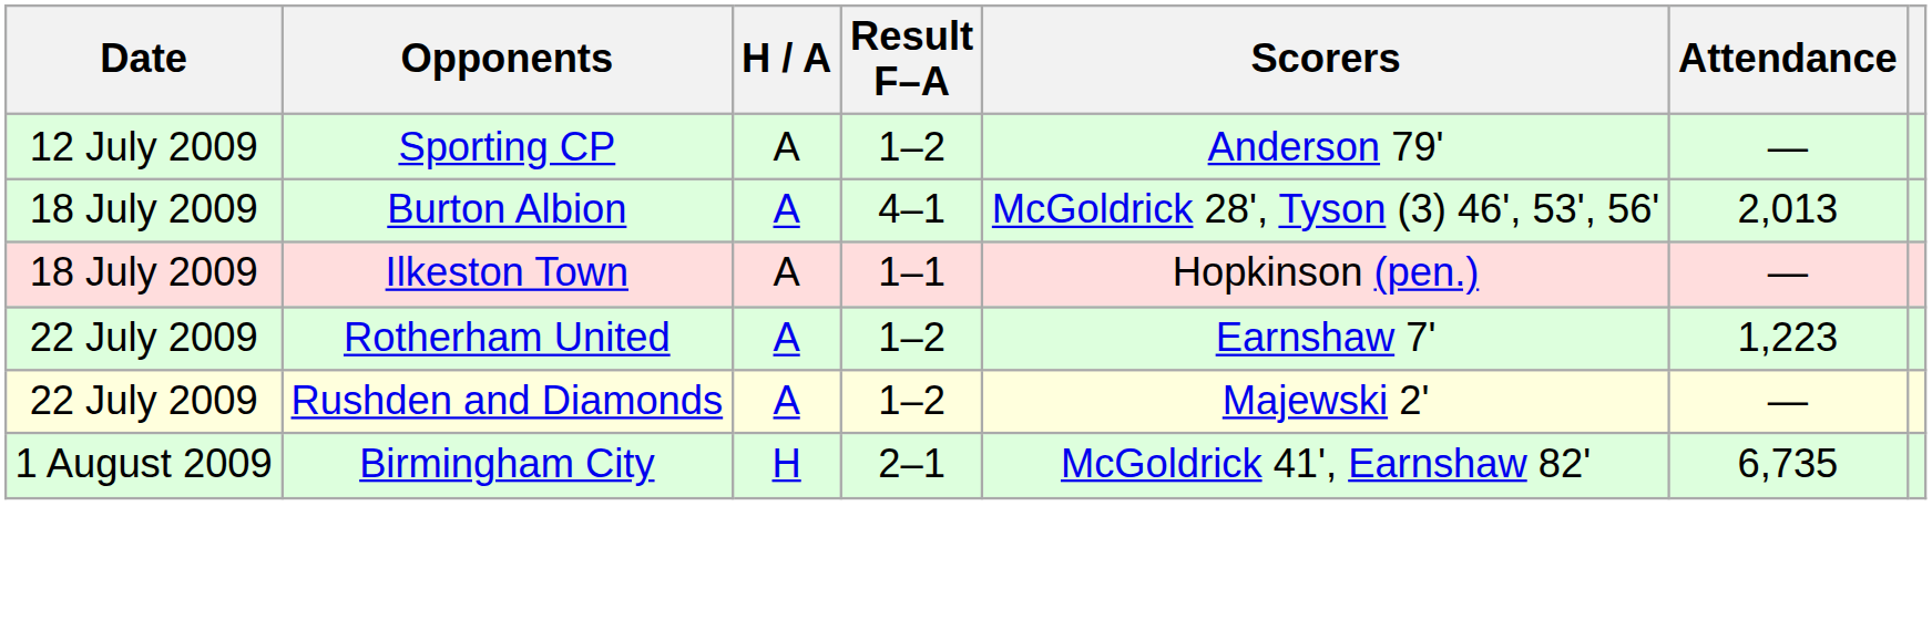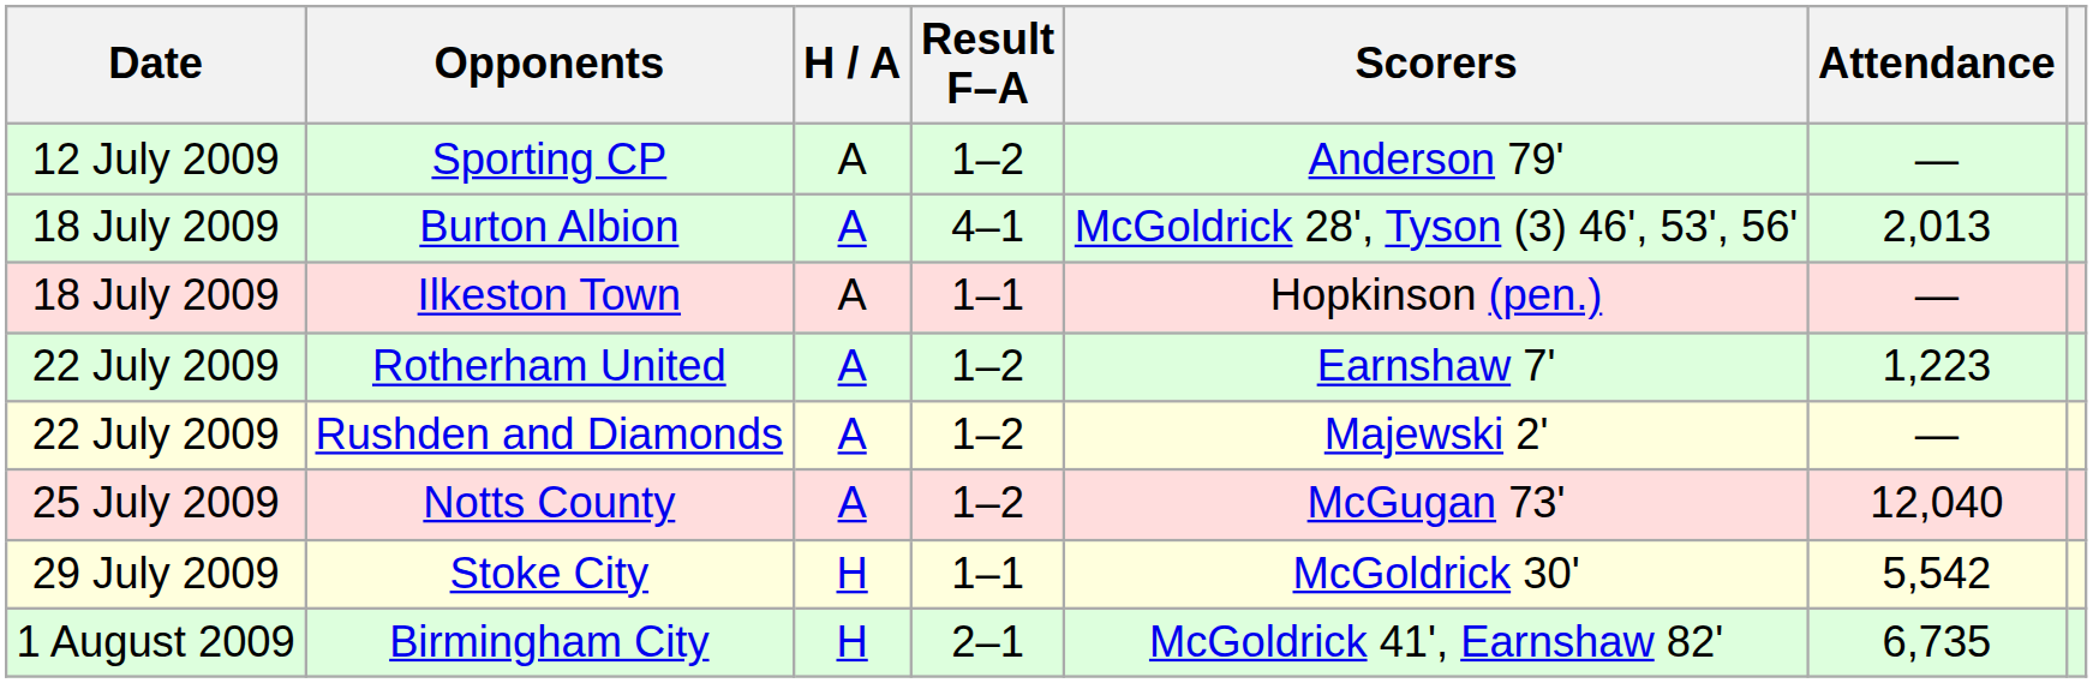+ row: 25 July 2009 | Notts County | A | 1–2 | McGugan 73' | 12,040
+ row: 29 July 2009 | Stoke City | H | 1–1 | McGoldrick 30' | 5,542
